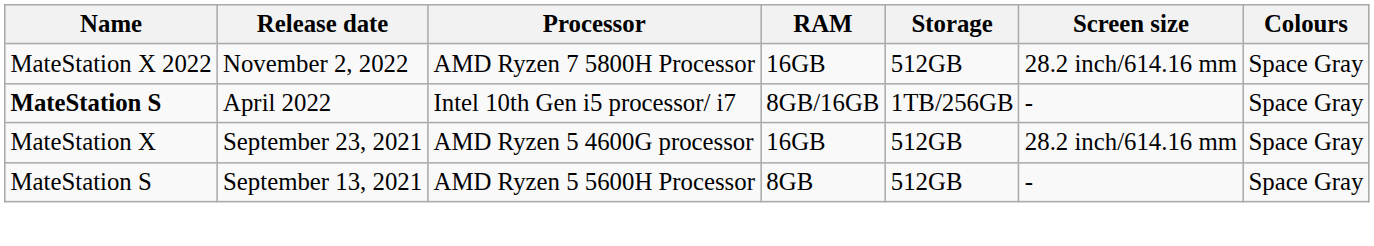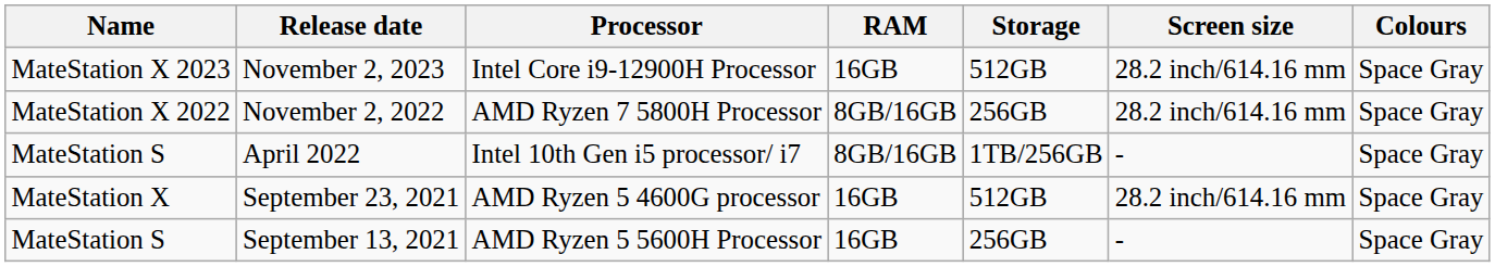+ row: MateStation X 2023 | November 2, 2023 | Intel Core i9-12900H Processor | 16GB | 512GB | 28.2 inch/614.16 mm | Space Gray
November 2, 2022 | RAM: 16GB -> 8GB/16GB
November 2, 2022 | Storage: 512GB -> 256GB
April 2022 | Name: bold -> normal
September 13, 2021 | RAM: 8GB -> 16GB
September 13, 2021 | Storage: 512GB -> 256GB
